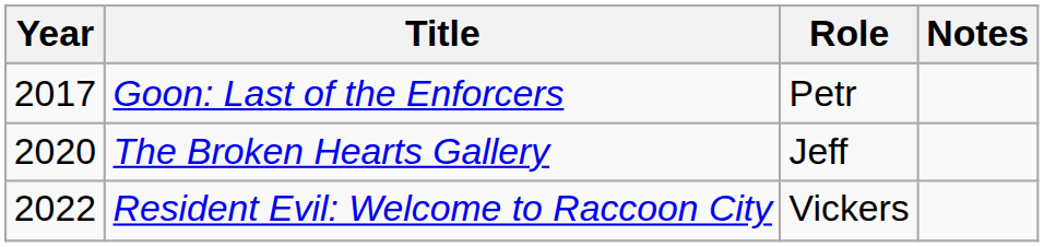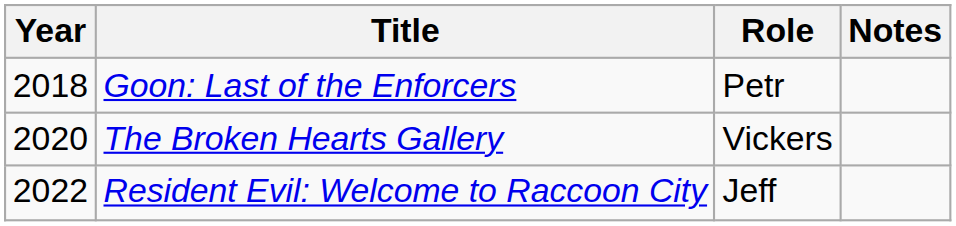Goon: Last of the Enforcers | Year: 2017 -> 2018
The Broken Hearts Gallery | Role: Jeff -> Vickers
Resident Evil: Welcome to Raccoon City | Role: Vickers -> Jeff
